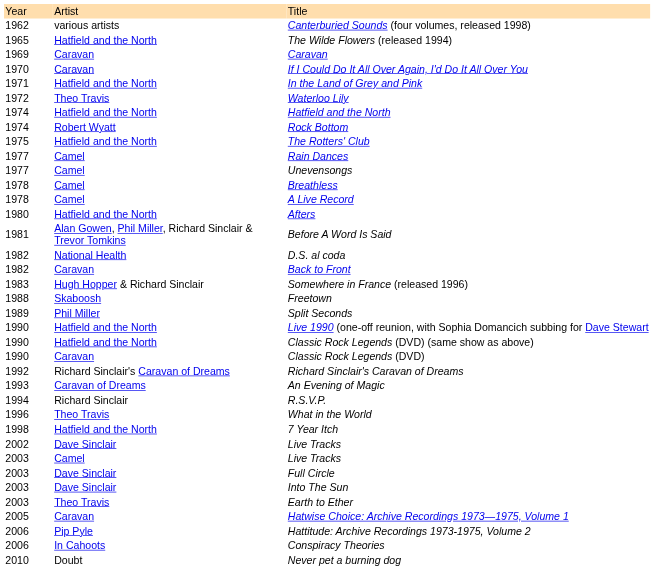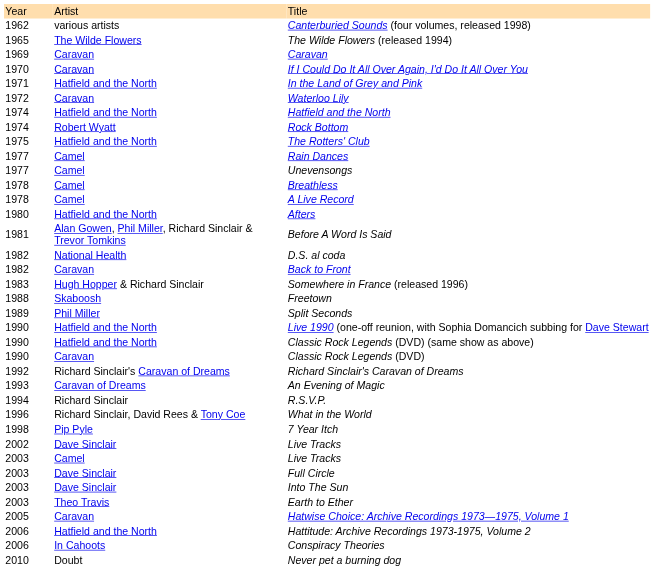The Wilde Flowers (released 1994) | column 2: Hatfield and the North -> The Wilde Flowers
Waterloo Lily | column 2: Theo Travis -> Caravan
What in the World | column 2: Theo Travis -> Richard Sinclair, David Rees & Tony Coe
7 Year Itch | column 2: Hatfield and the North -> Pip Pyle
Hattitude: Archive Recordings 1973-1975, Volume 2 | column 2: Pip Pyle -> Hatfield and the North
